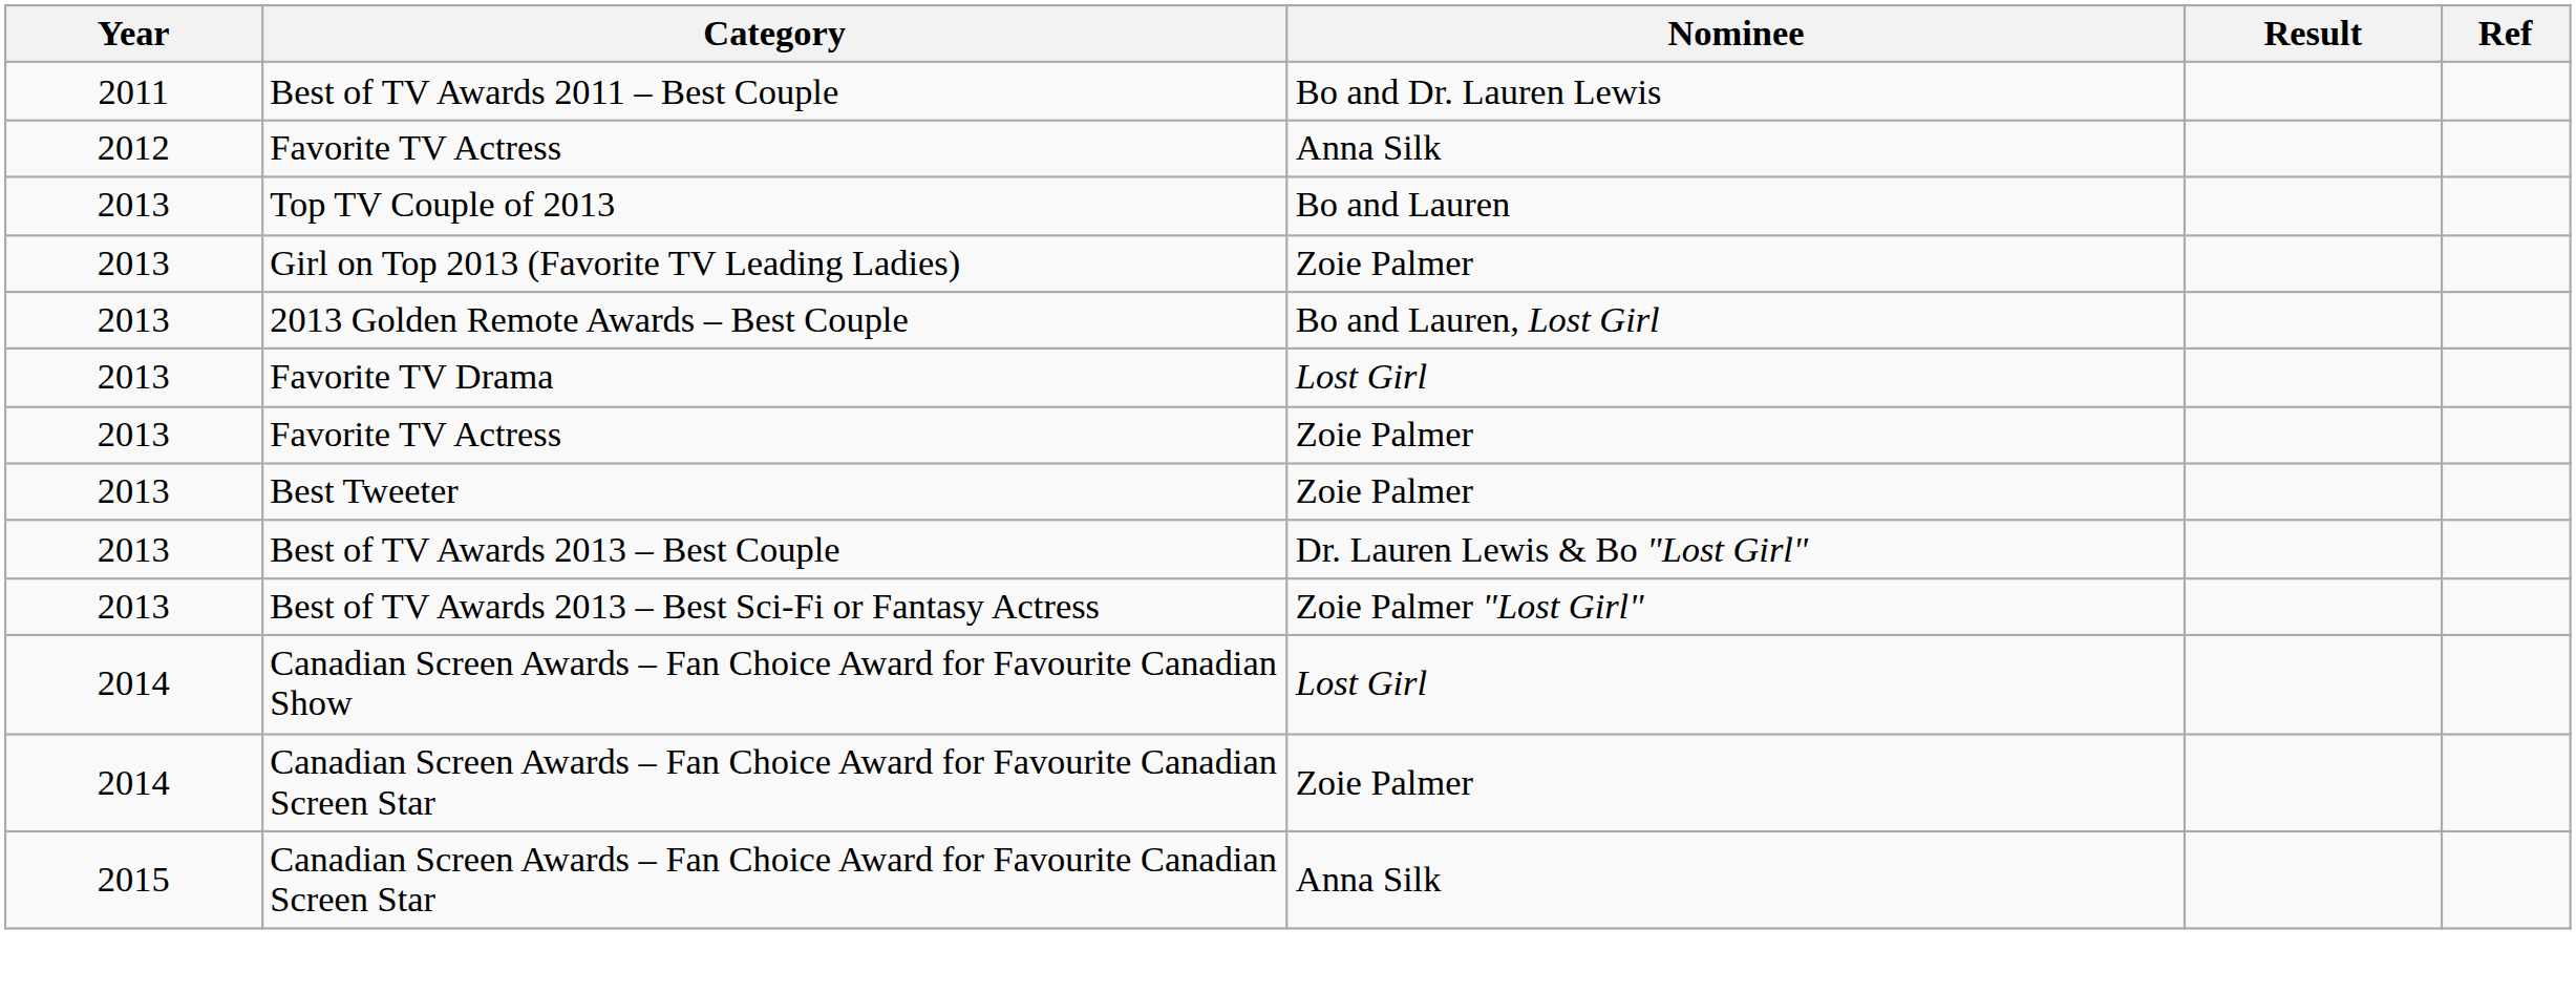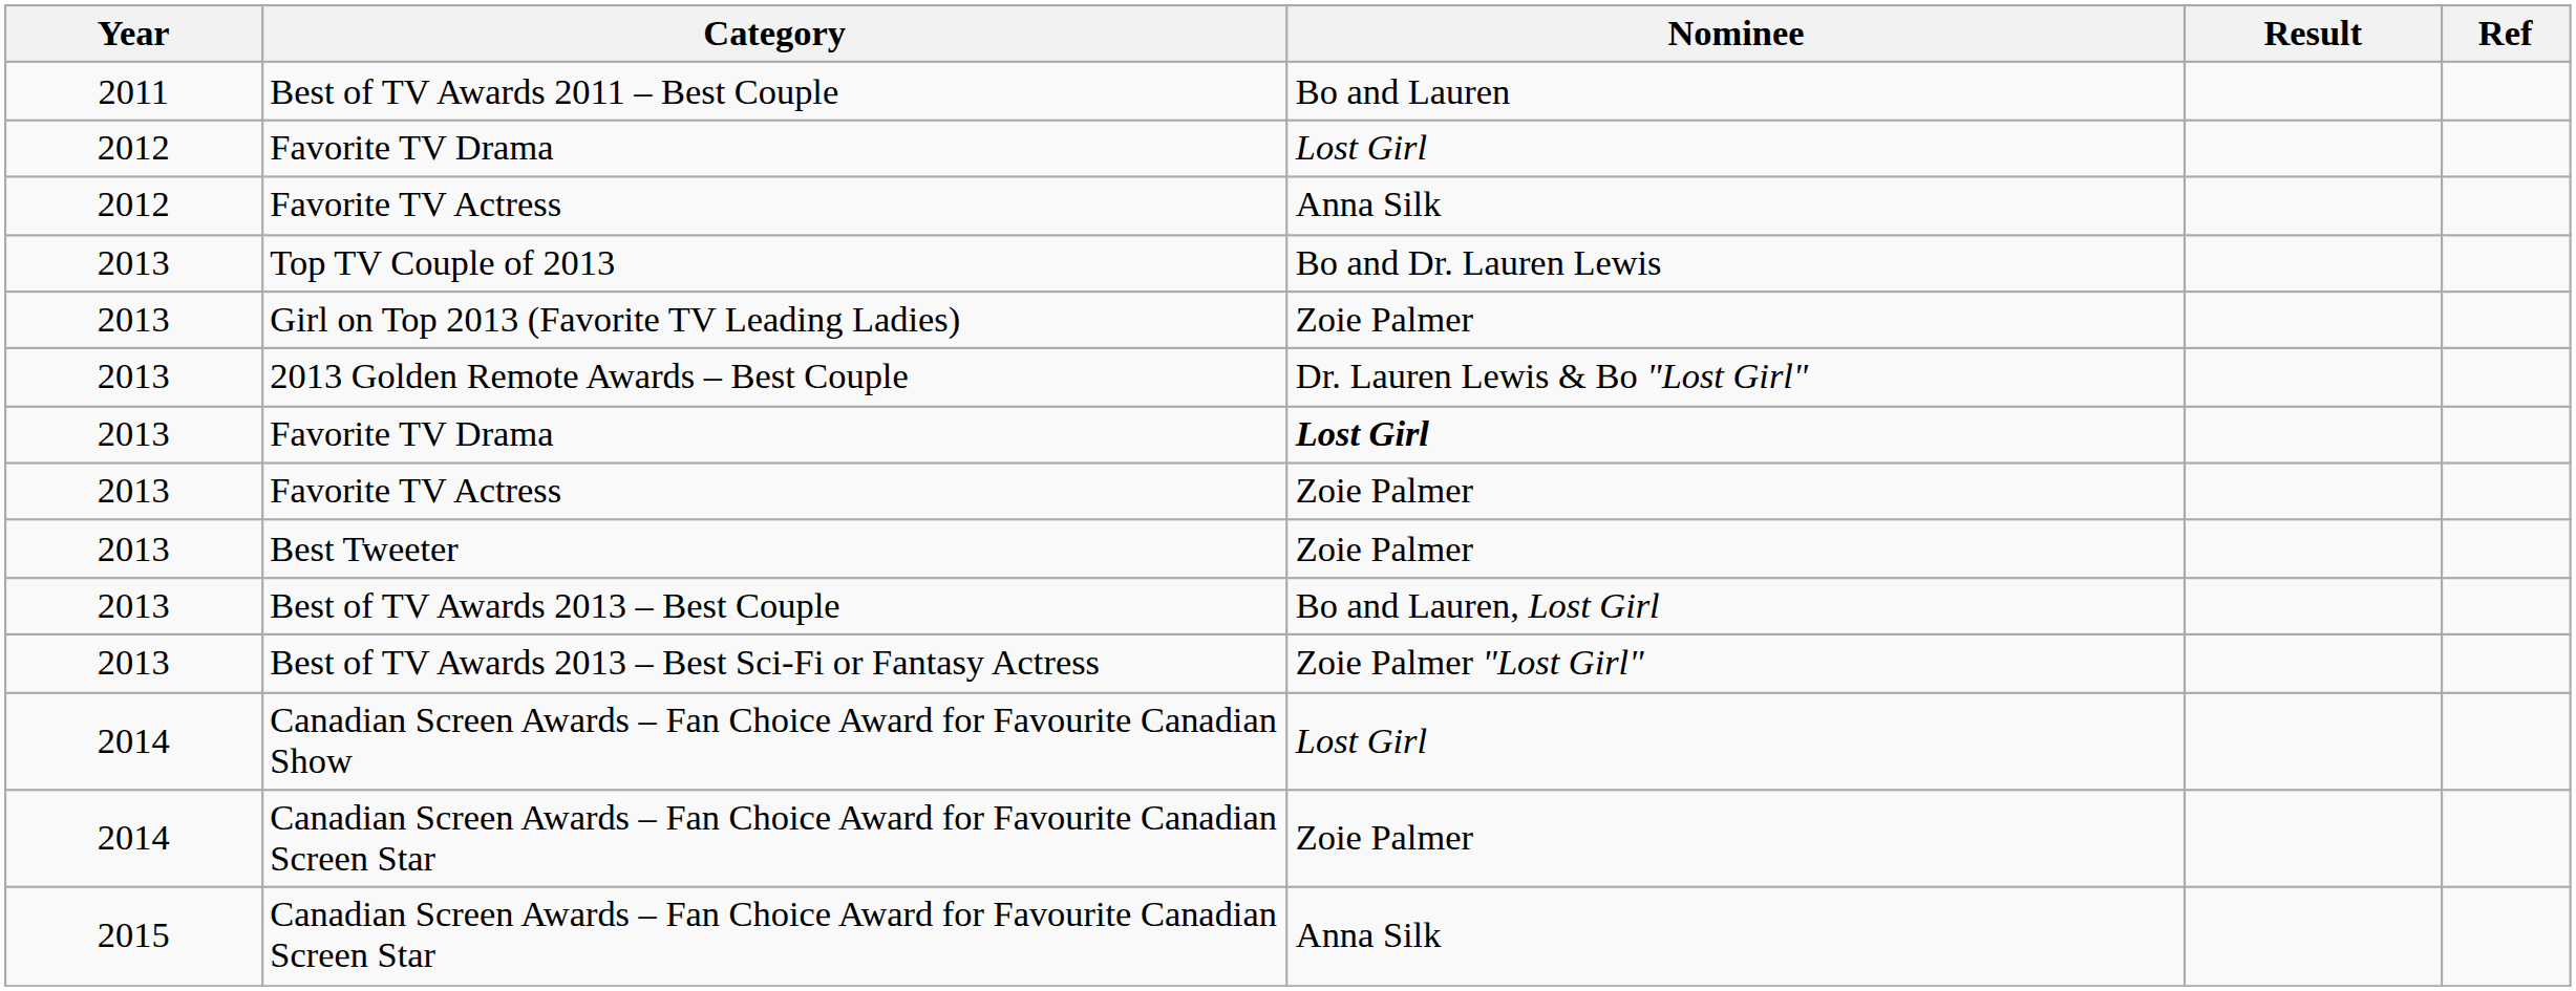Best of TV Awards 2011 – Best Couple | Nominee: Bo and Dr. Lauren Lewis -> Bo and Lauren
+ row: 2012 | Favorite TV Drama | Lost Girl
Top TV Couple of 2013 | Nominee: Bo and Lauren -> Bo and Dr. Lauren Lewis
2013 Golden Remote Awards – Best Couple | Nominee: Bo and Lauren, Lost Girl -> Dr. Lauren Lewis & Bo "Lost Girl"
2013 / Favorite TV Drama | Nominee: normal -> bold
Best of TV Awards 2013 – Best Couple | Nominee: Dr. Lauren Lewis & Bo "Lost Girl" -> Bo and Lauren, Lost Girl
